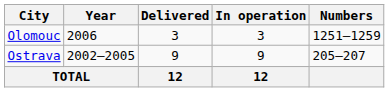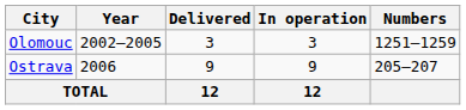Olomouc | Year: 2006 -> 2002–2005
Ostrava | Year: 2002–2005 -> 2006
